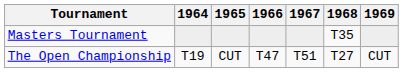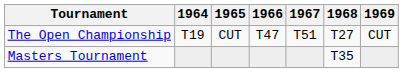rows swapped: Masters Tournament <-> The Open Championship
